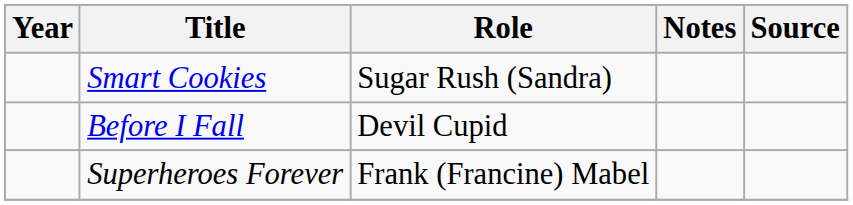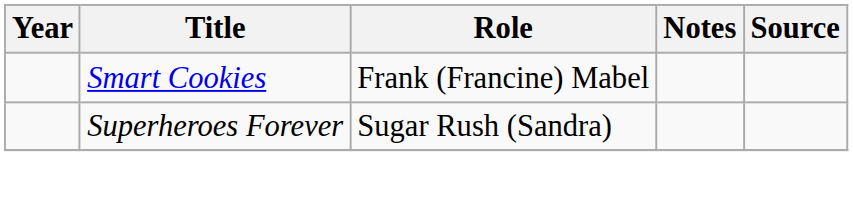Smart Cookies | Role: Sugar Rush (Sandra) -> Frank (Francine) Mabel
- row: Before I Fall | Devil Cupid
Superheroes Forever | Role: Frank (Francine) Mabel -> Sugar Rush (Sandra)
